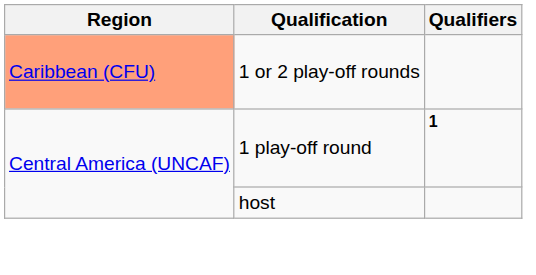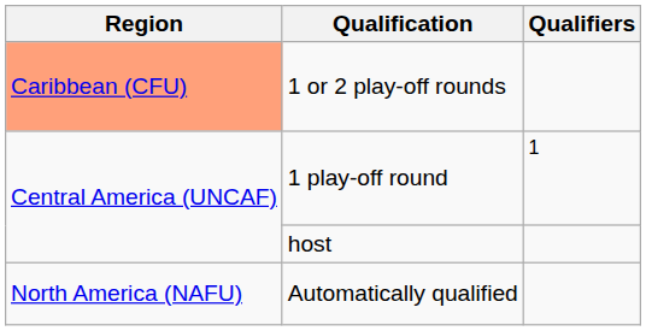1 play-off round | Qualifiers: bold -> normal
+ row: North America (NAFU) | Automatically qualified
